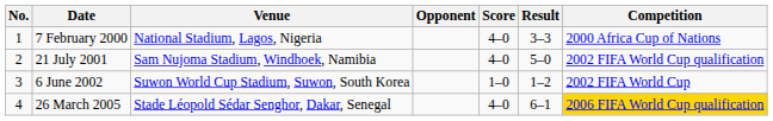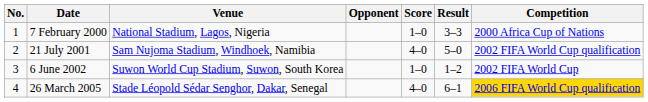7 February 2000 | Score: 4–0 -> 1–0
